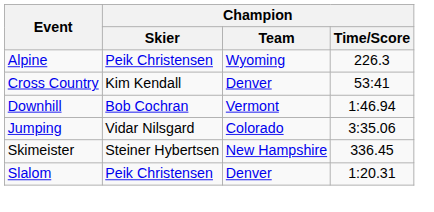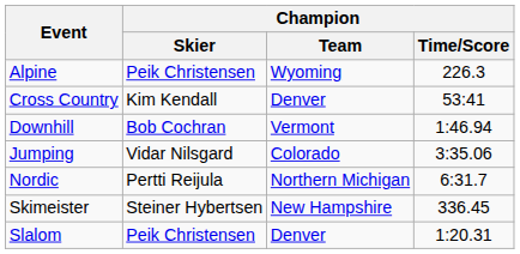+ row: Nordic | Pertti Reijula | Northern Michigan | 6:31.7
